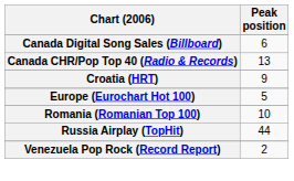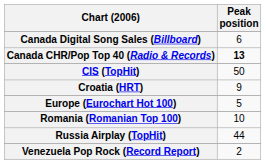Canada CHR/Pop Top 40 (Radio & Records) | Peak position: normal -> bold
+ row: CIS (TopHit) | 50
